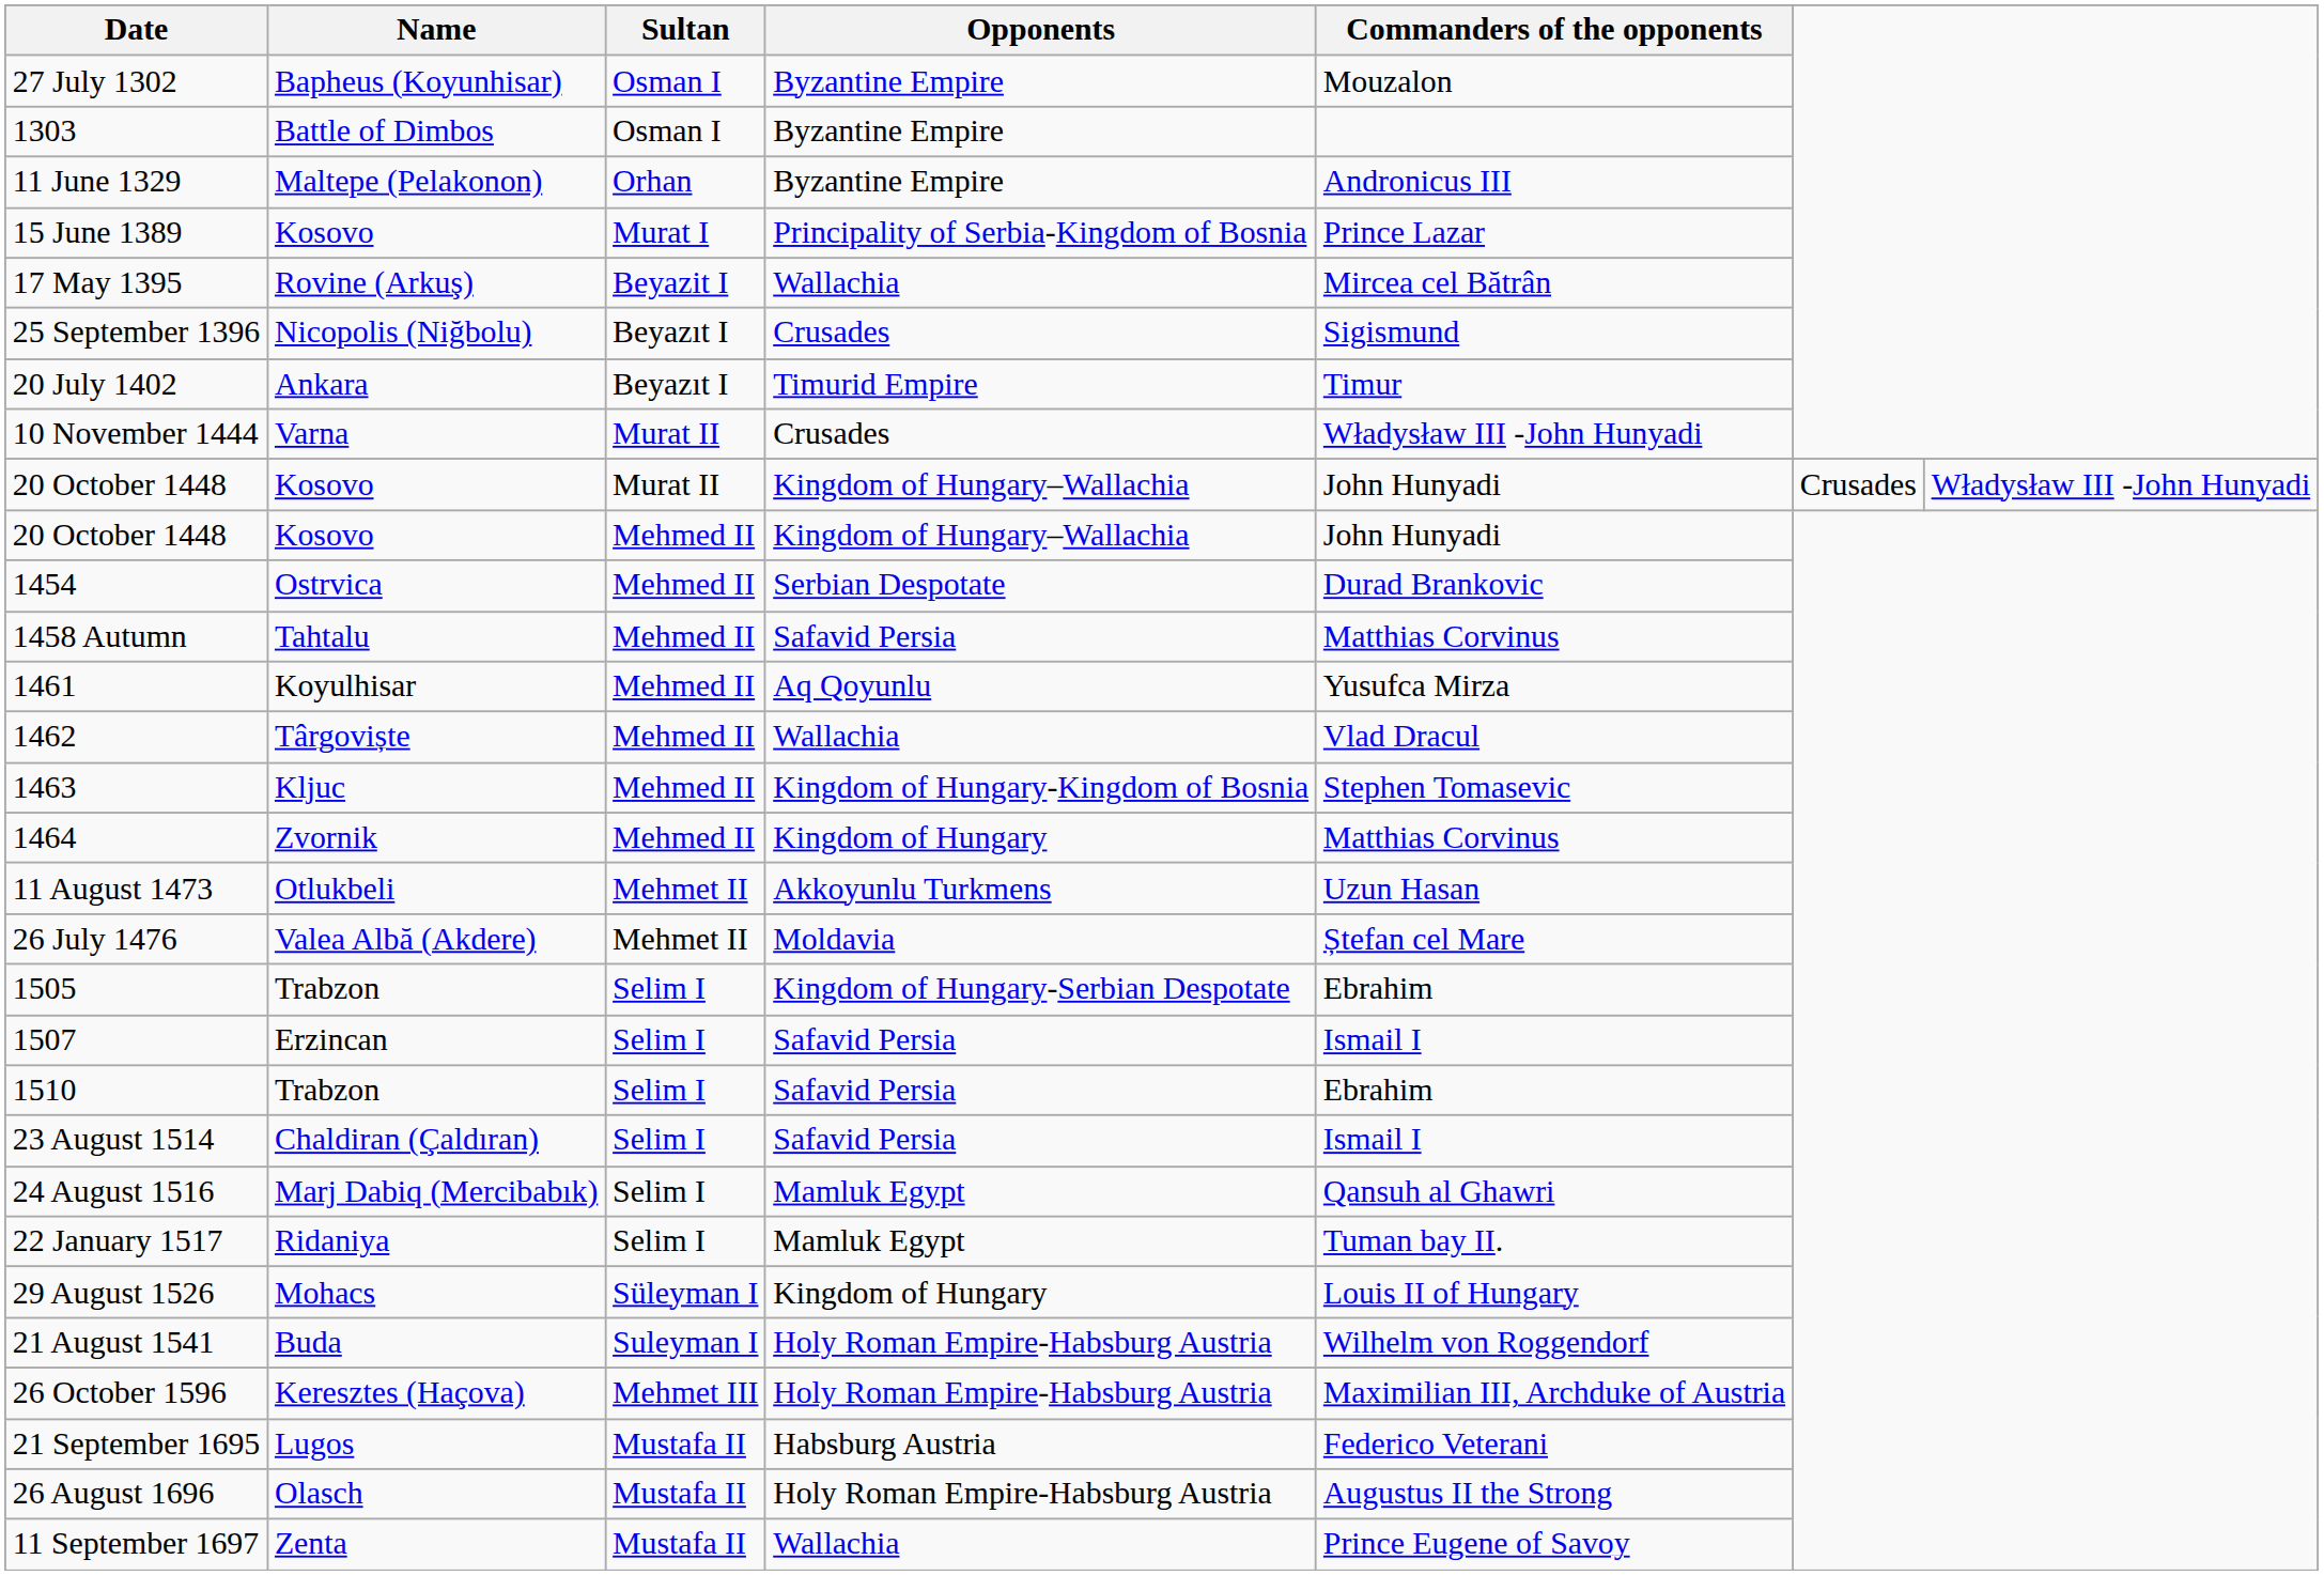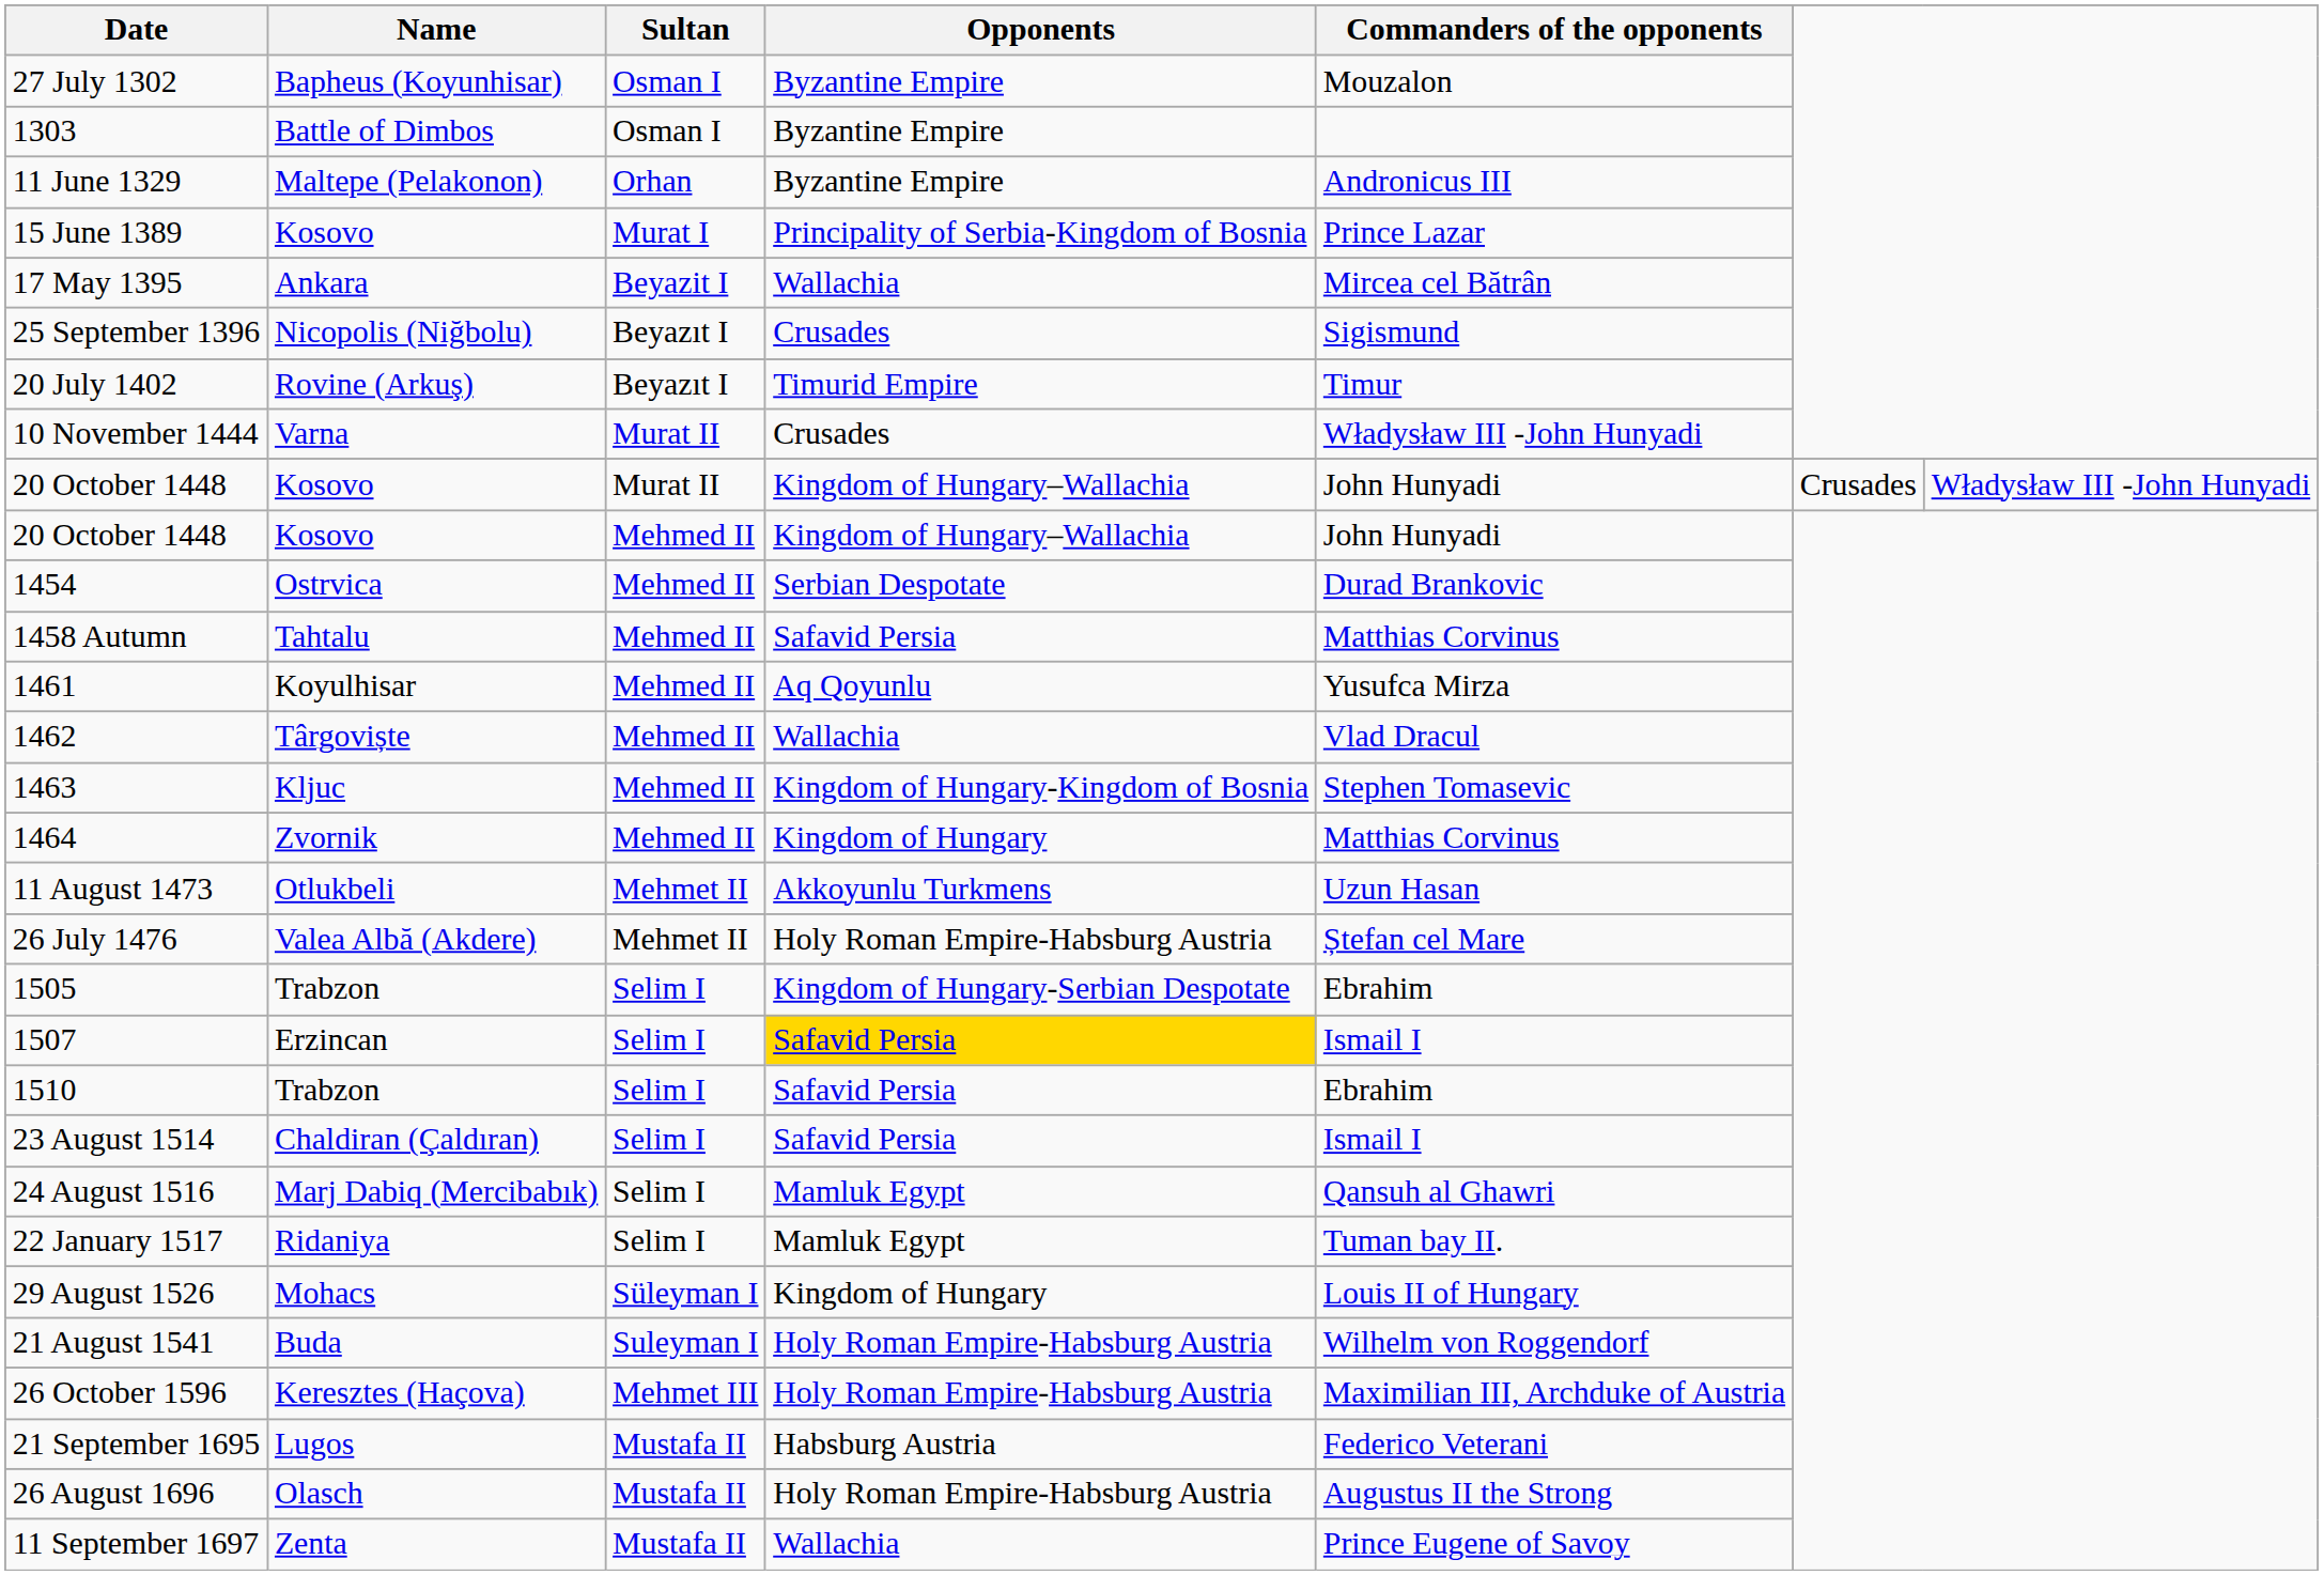17 May 1395 | Name: Rovine (Arkuş) -> Ankara
20 July 1402 | Name: Ankara -> Rovine (Arkuş)
26 July 1476 | Opponents: Moldavia -> Holy Roman Empire-Habsburg Austria
1507 | Opponents: no background -> gold background
